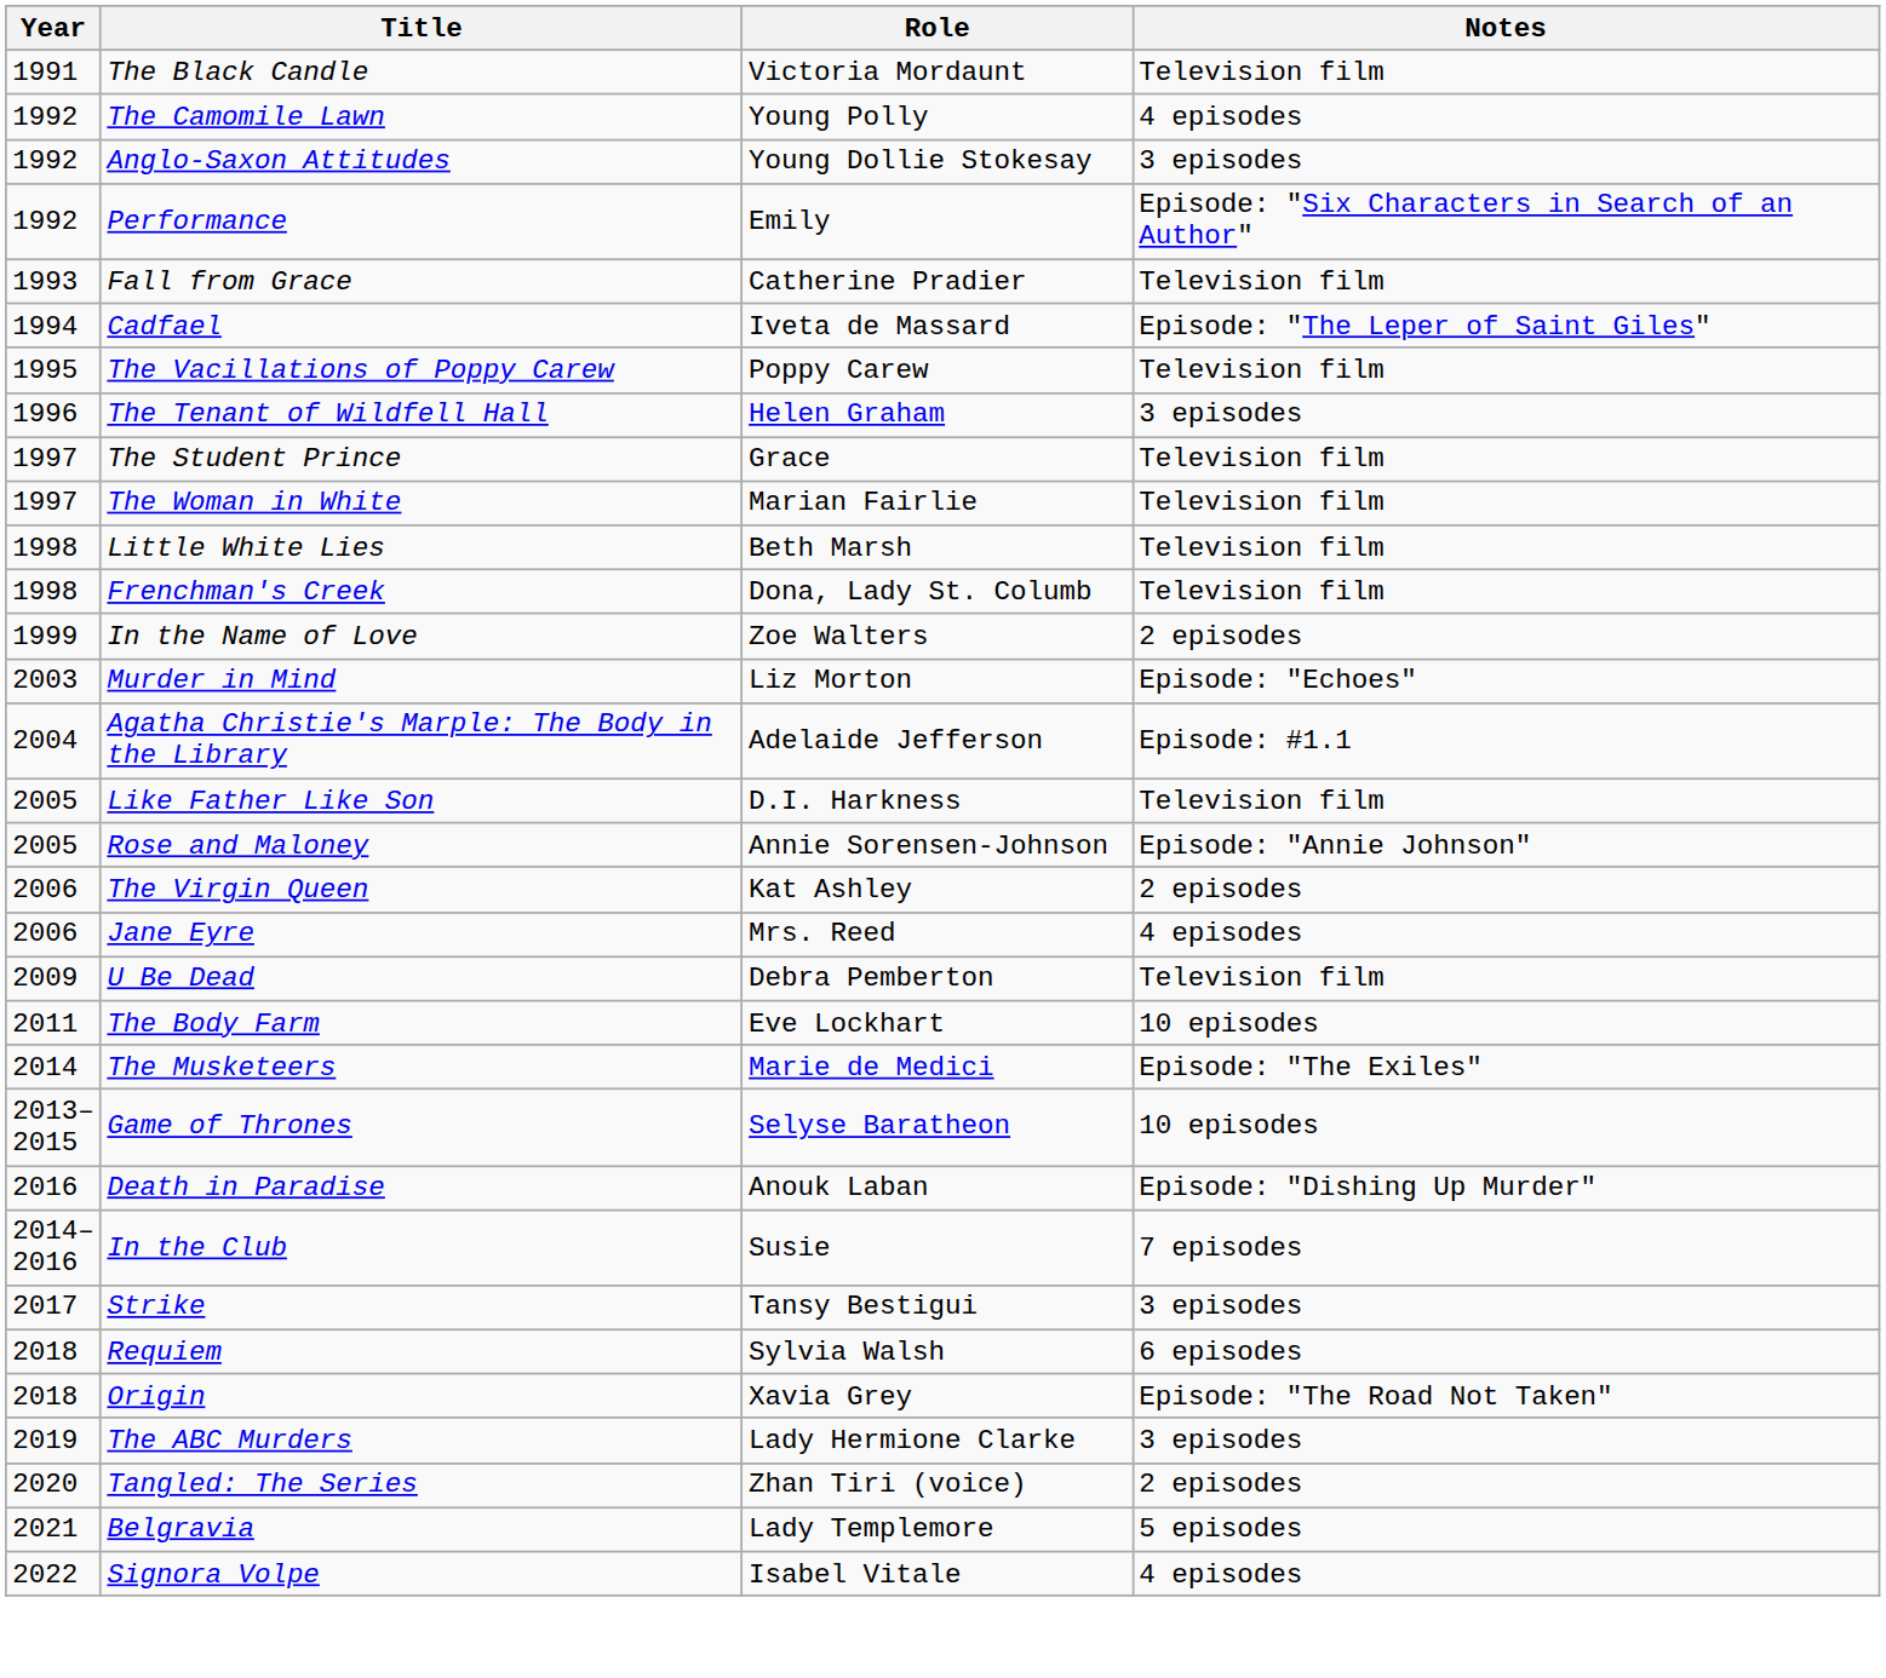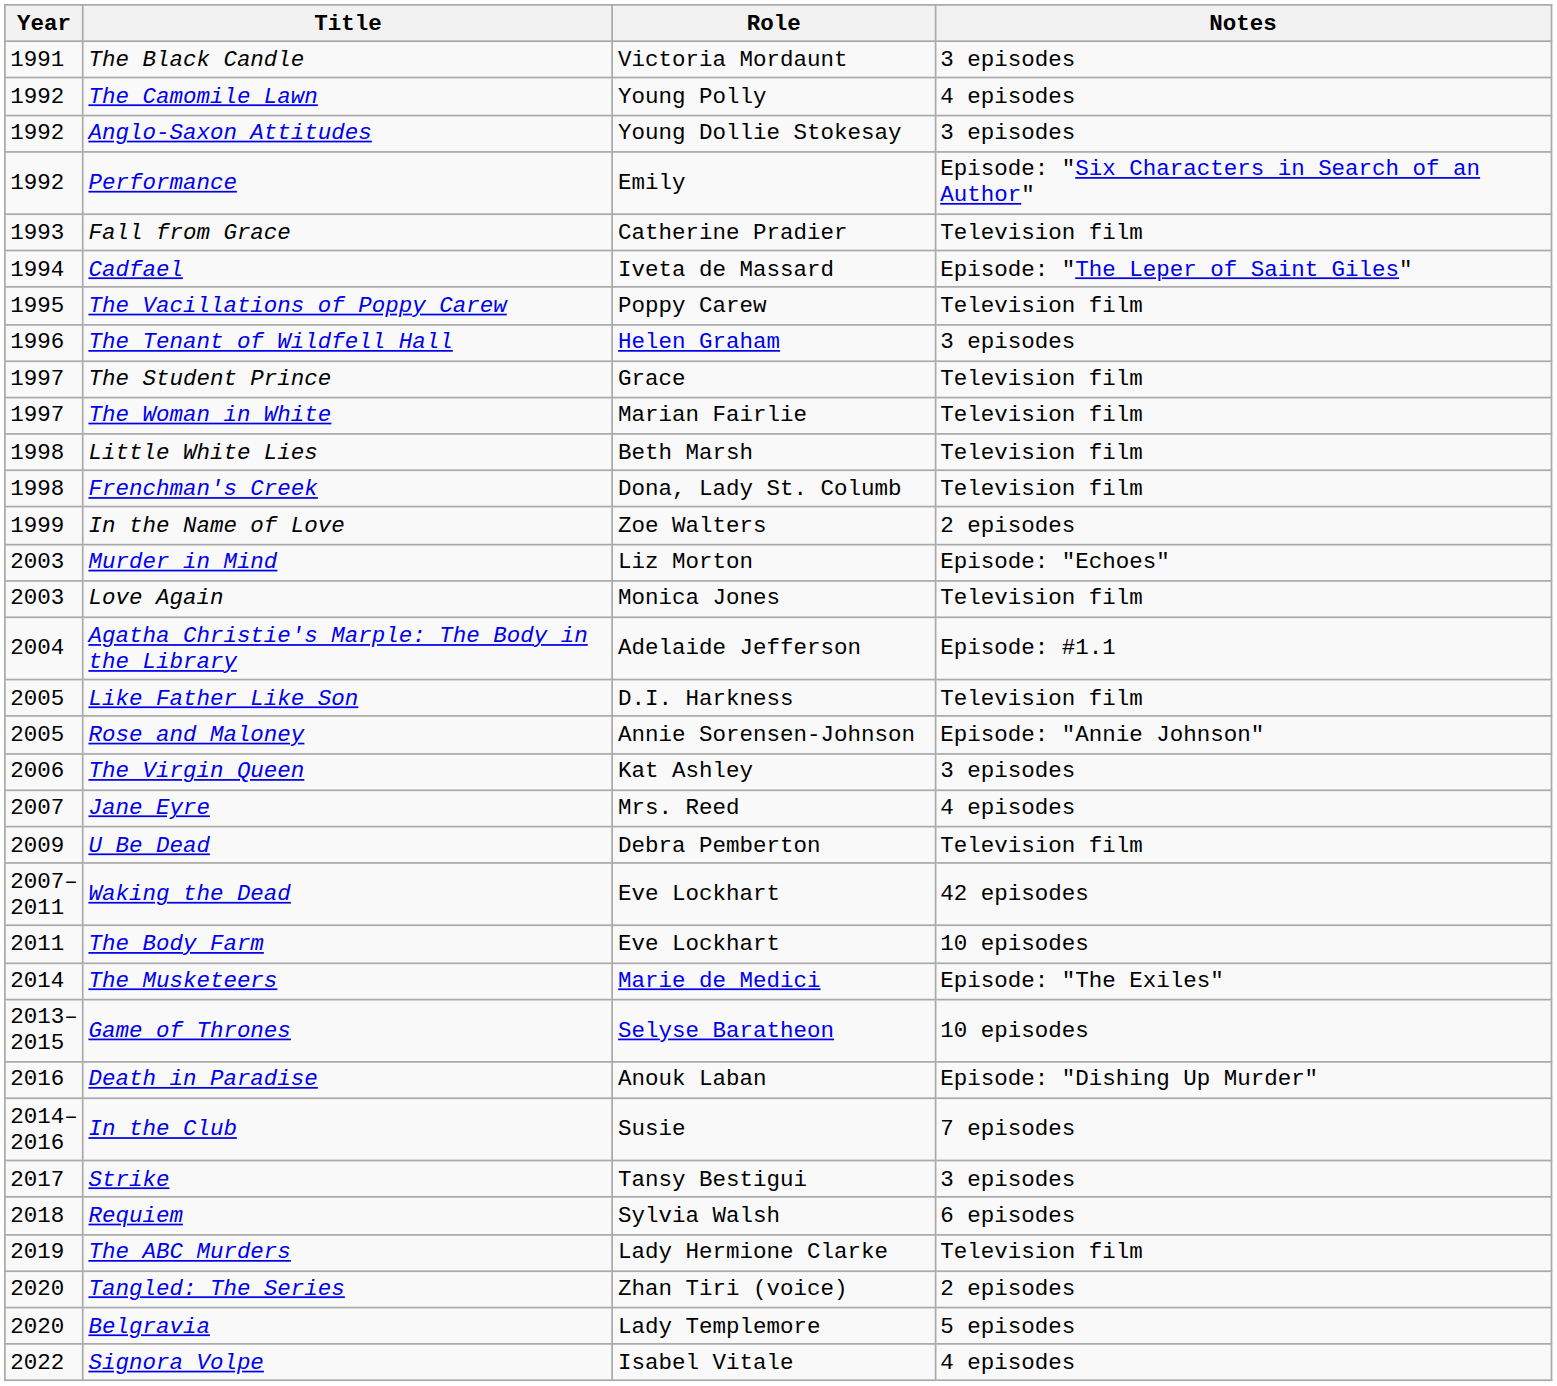The Black Candle | Notes: Television film -> 3 episodes
+ row: 2003 | Love Again | Monica Jones | Television film
The Virgin Queen | Notes: 2 episodes -> 3 episodes
Jane Eyre | Year: 2006 -> 2007
+ row: 2007–2011 | Waking the Dead | Eve Lockhart | 42 episodes
- row: 2018 | Origin | Xavia Grey | Episode: "The Road Not Taken"
The ABC Murders | Notes: 3 episodes -> Television film
Belgravia | Year: 2021 -> 2020
